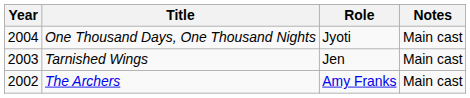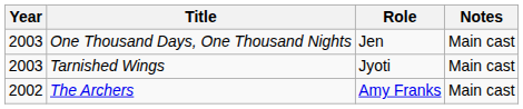One Thousand Days, One Thousand Nights | Year: 2004 -> 2003
One Thousand Days, One Thousand Nights | Role: Jyoti -> Jen
Tarnished Wings | Role: Jen -> Jyoti
